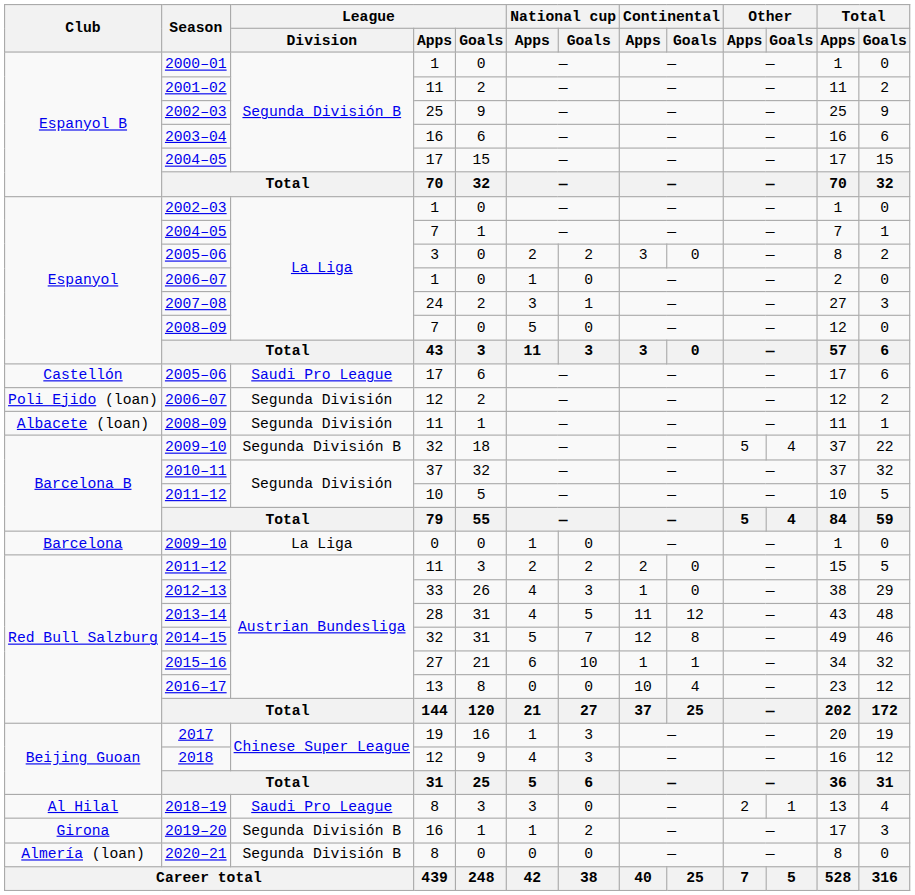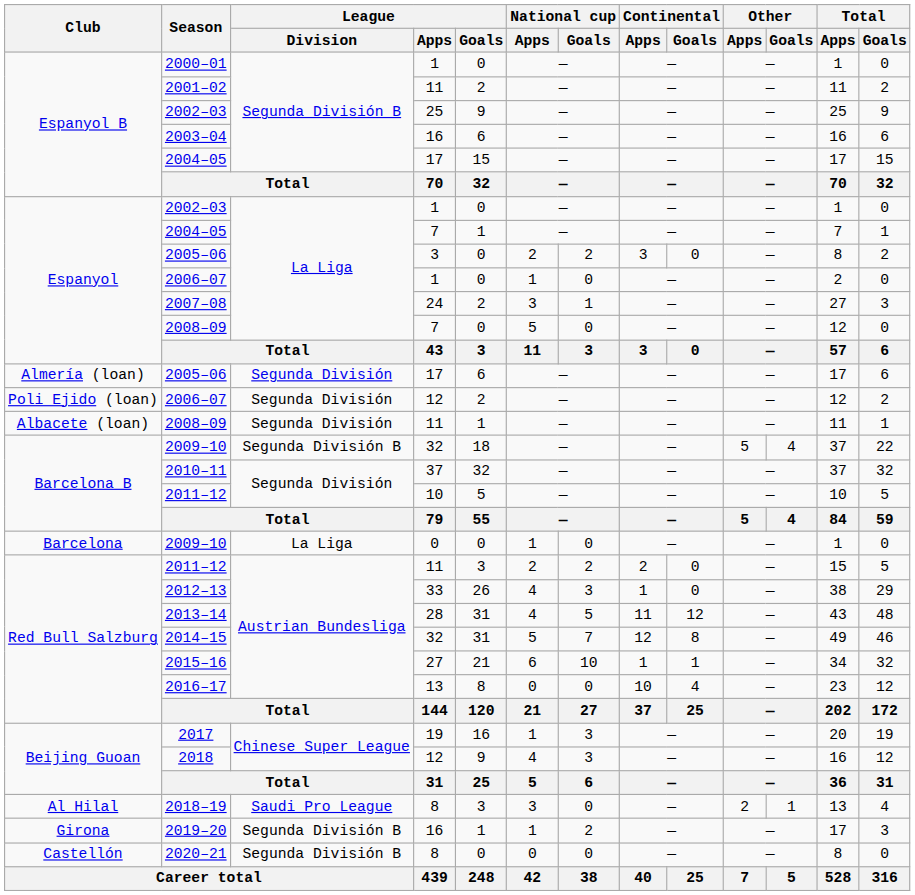2005–06 / 17 | Club: Castellón -> Almería (loan)
2005–06 / 17 | League / Division: Saudi Pro League -> Segunda División
2020–21 | Club: Almería (loan) -> Castellón
